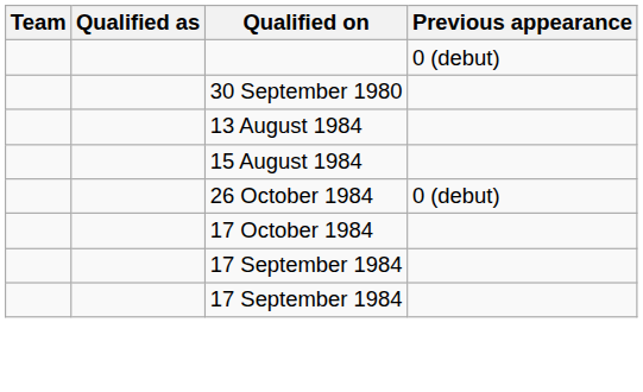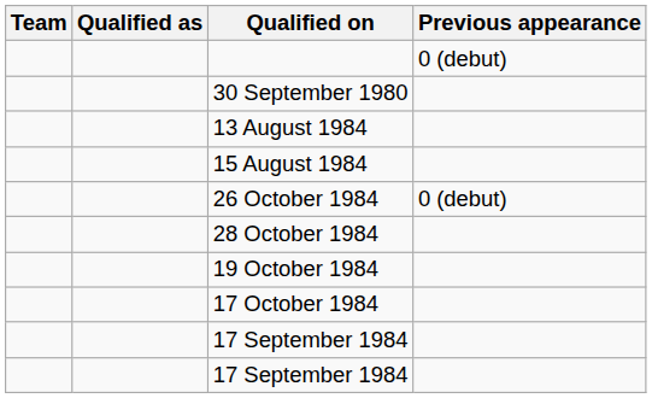+ row: 28 October 1984
+ row: 19 October 1984
